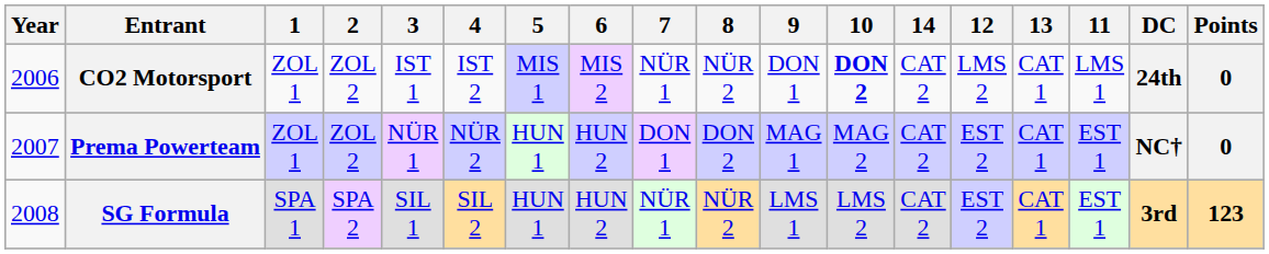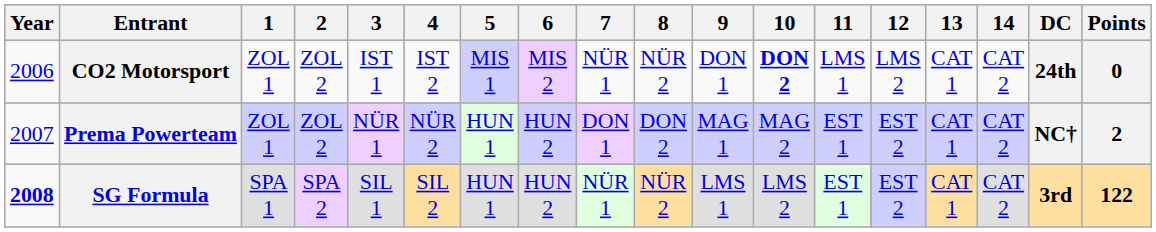columns swapped: 11 <-> 14
Prema Powerteam | Points: 0 -> 2
SG Formula | Year: normal -> bold
SG Formula | Points: 123 -> 122
